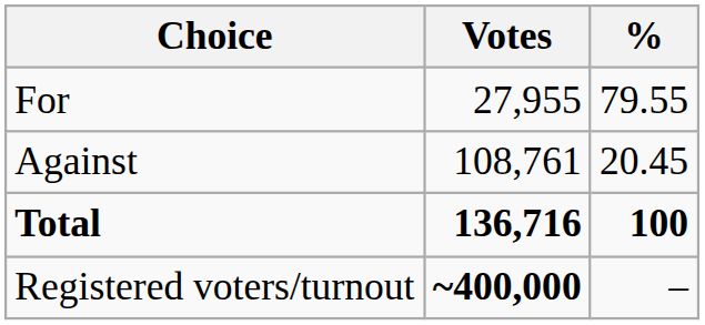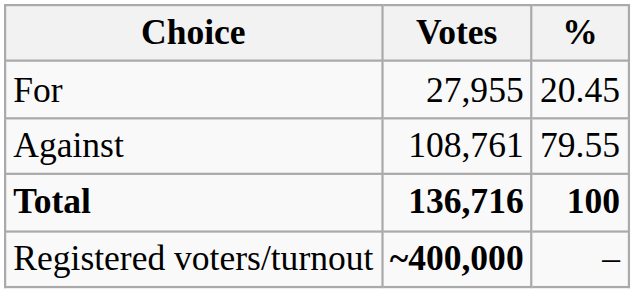For | %: 79.55 -> 20.45
Against | %: 20.45 -> 79.55
